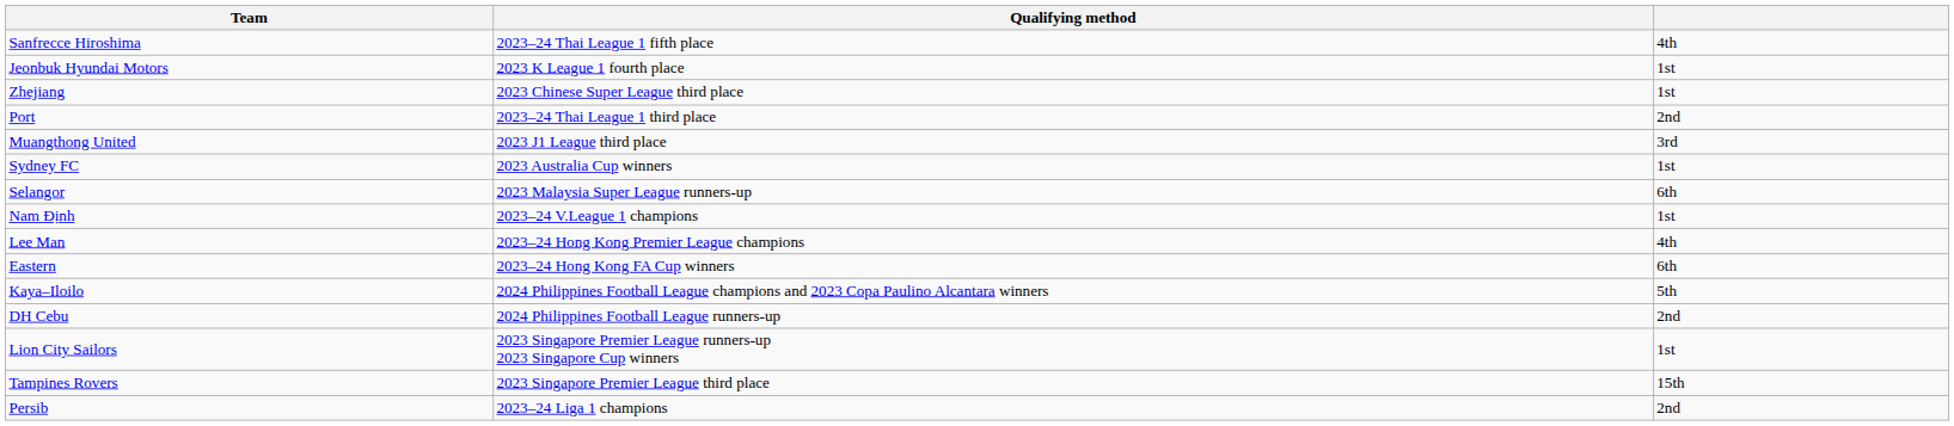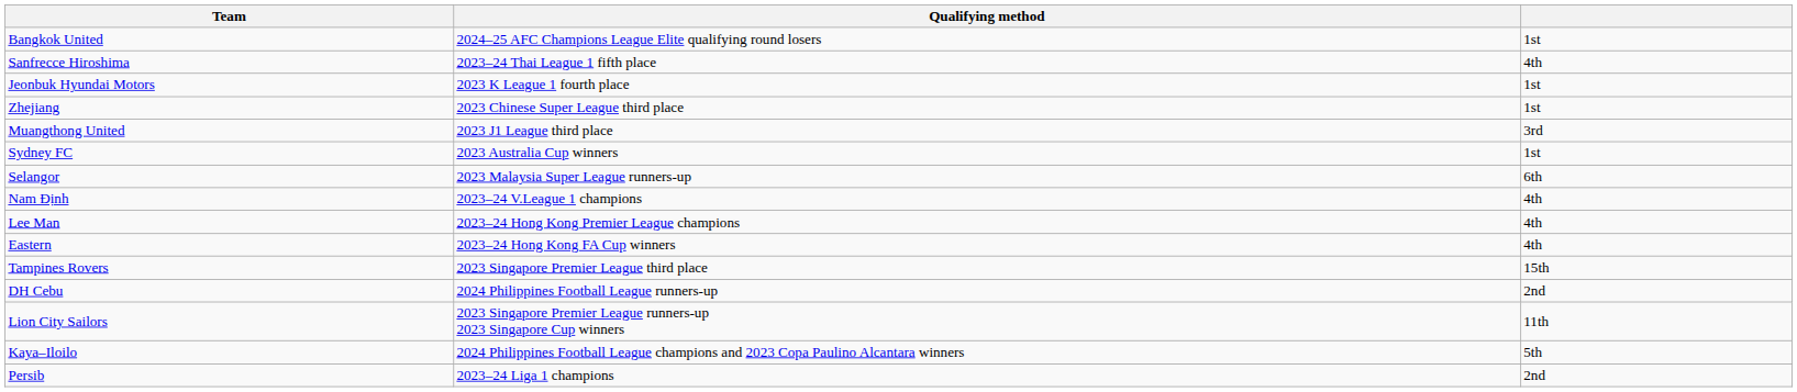+ row: Bangkok United | 2024–25 AFC Champions League Elite qualifying round losers | 1st
- row: Port | 2023–24 Thai League 1 third place | 2nd
Nam Định | column 3: 1st -> 4th
Eastern | column 3: 6th -> 4th
rows swapped: Kaya–Iloilo <-> Tampines Rovers
Lion City Sailors | column 3: 1st -> 11th
